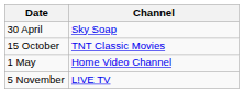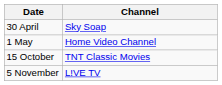rows swapped: 1 May <-> 15 October
